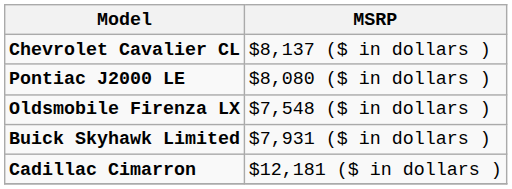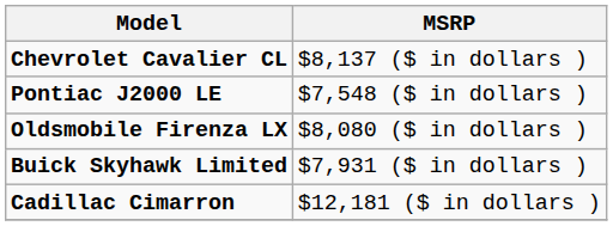Pontiac J2000 LE | MSRP: $8,080 ($ in dollars ) -> $7,548 ($ in dollars )
Oldsmobile Firenza LX | MSRP: $7,548 ($ in dollars ) -> $8,080 ($ in dollars )
